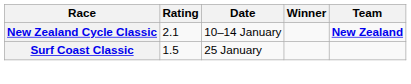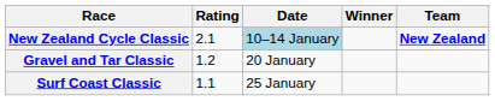New Zealand Cycle Classic | Date: no background -> lightblue background
+ row: Gravel and Tar Classic | 1.2 | 20 January
Surf Coast Classic | Rating: 1.5 -> 1.1
